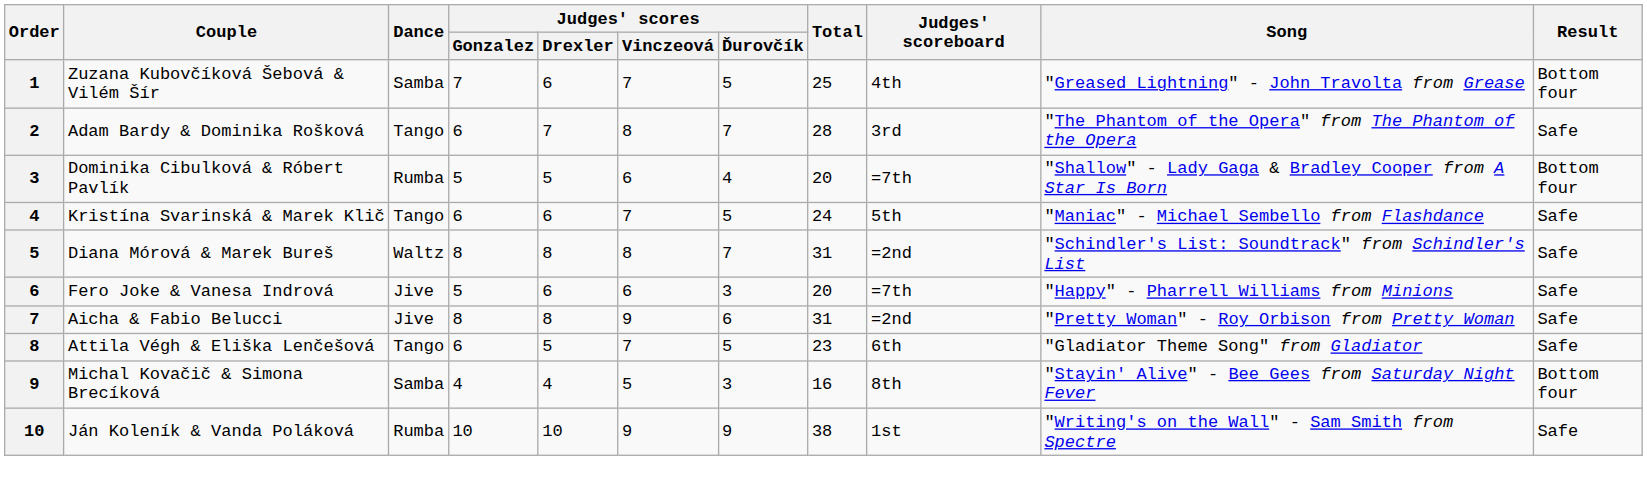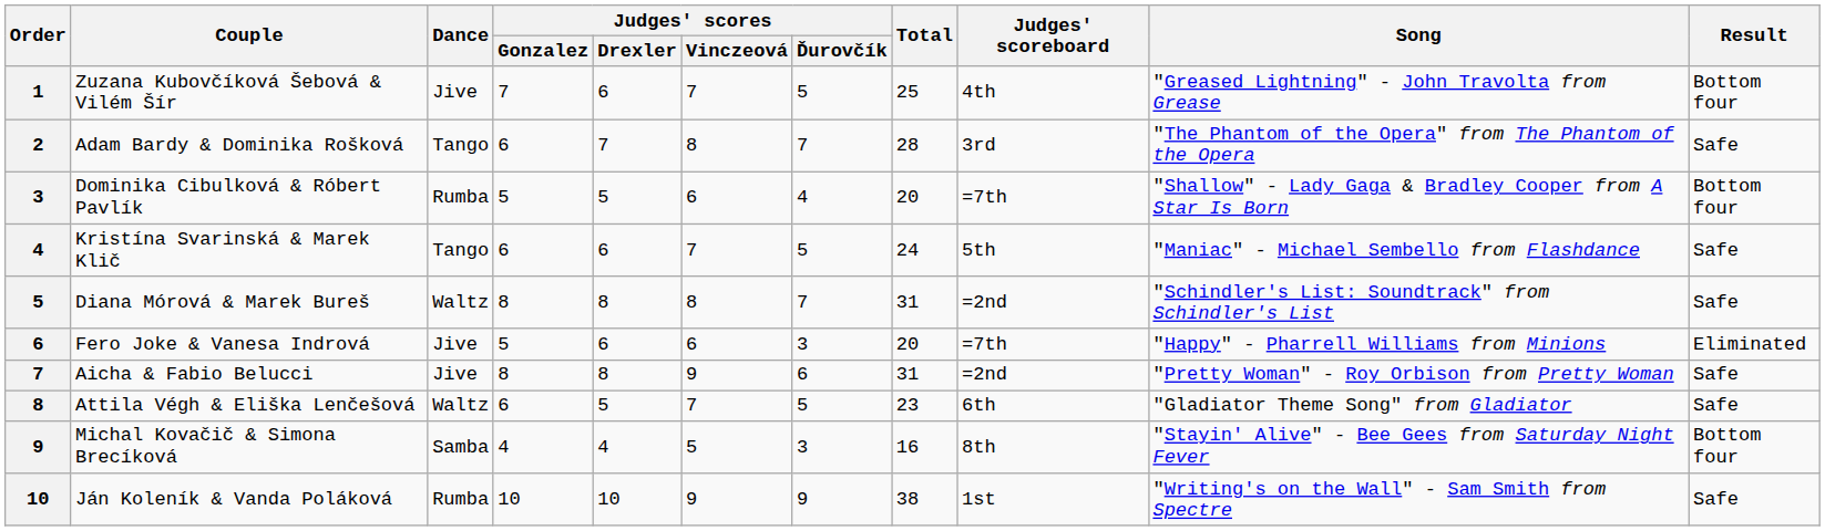Zuzana Kubovčíková Šebová & Vilém Šír | Dance: Samba -> Jive
Fero Joke & Vanesa Indrová | Result: Safe -> Eliminated
Attila Végh & Eliška Lenčešová | Dance: Tango -> Waltz
